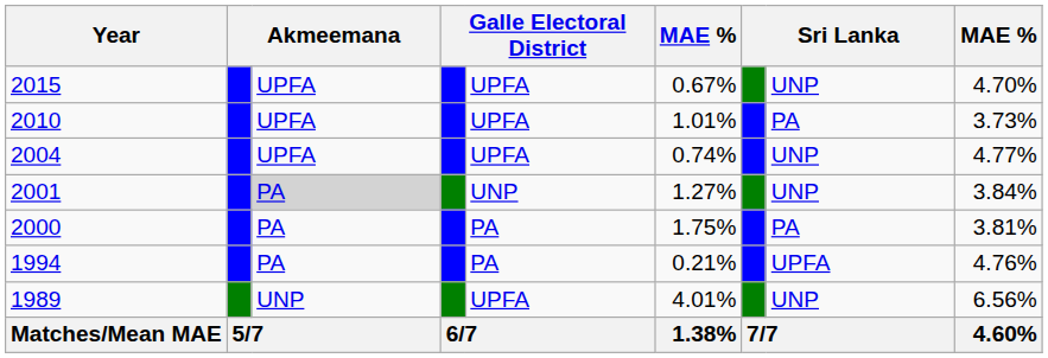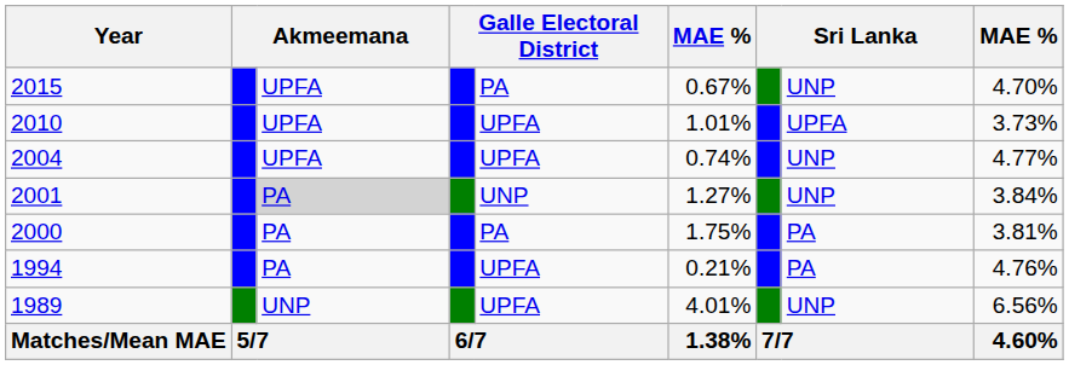2015 | column 5: UPFA -> PA
2010 | column 8: PA -> UPFA
1994 | column 5: PA -> UPFA
1994 | column 8: UPFA -> PA
